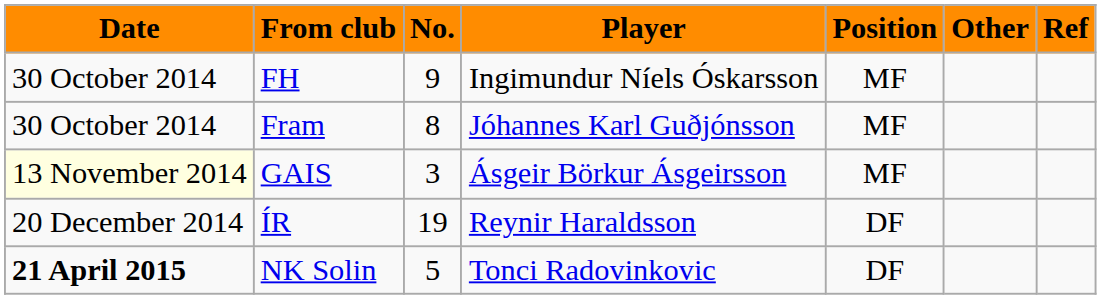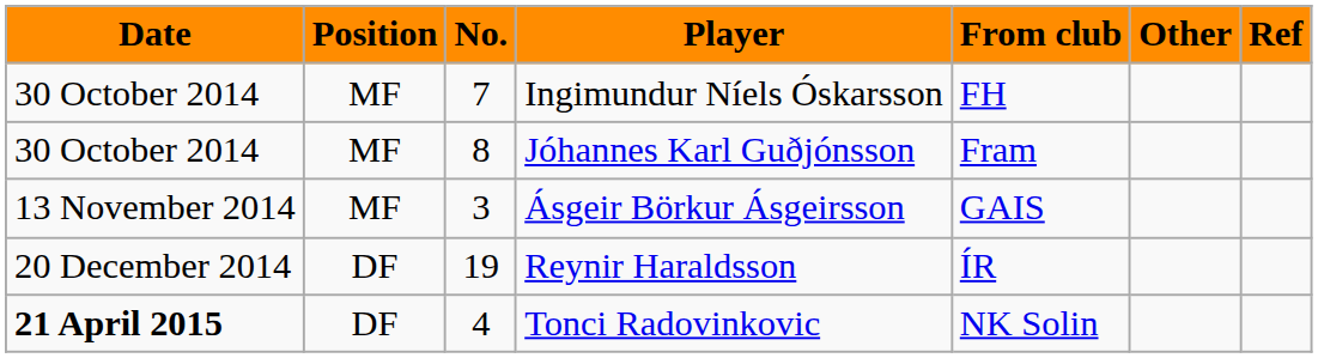columns swapped: Position <-> From club
Ingimundur Níels Óskarsson | No.: 9 -> 7
Ásgeir Börkur Ásgeirsson | Date: lightyellow background -> no background
Tonci Radovinkovic | No.: 5 -> 4
